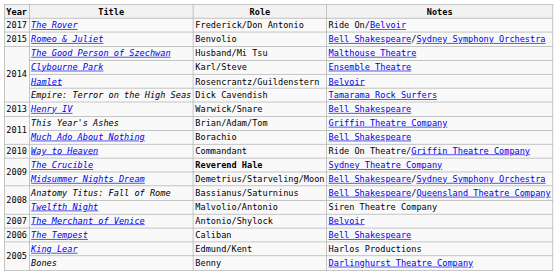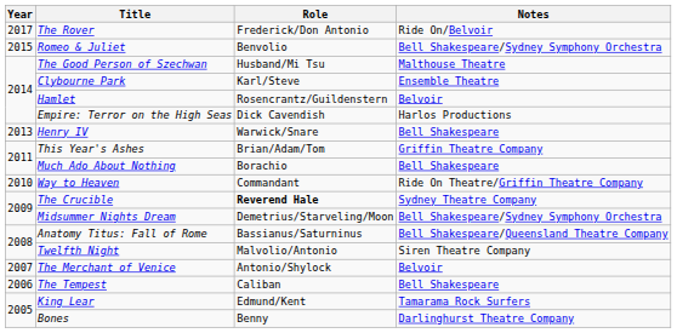Empire: Terror on the High Seas | Notes: Tamarama Rock Surfers -> Harlos Productions
King Lear | Notes: Harlos Productions -> Tamarama Rock Surfers
